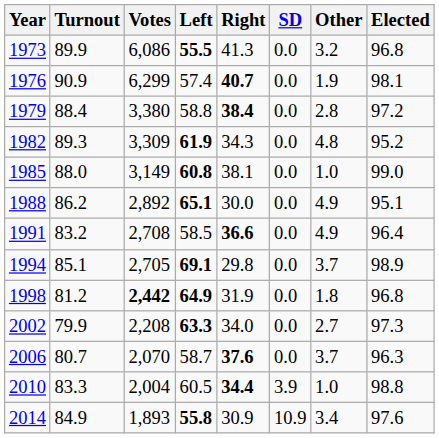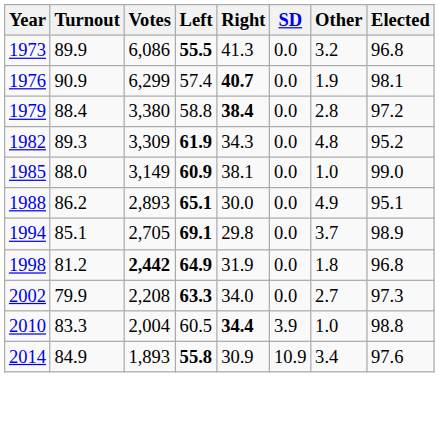1985 | Left: 60.8 -> 60.9
1988 | Votes: 2,892 -> 2,893
- row: 1991 | 83.2 | 2,708 | 58.5 | 36.6 | 0.0 | 4.9 | 96.4
- row: 2006 | 80.7 | 2,070 | 58.7 | 37.6 | 0.0 | 3.7 | 96.3
